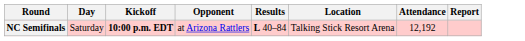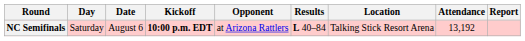+ column: Date | August 6
NC Semifinals | Attendance: 12,192 -> 13,192
